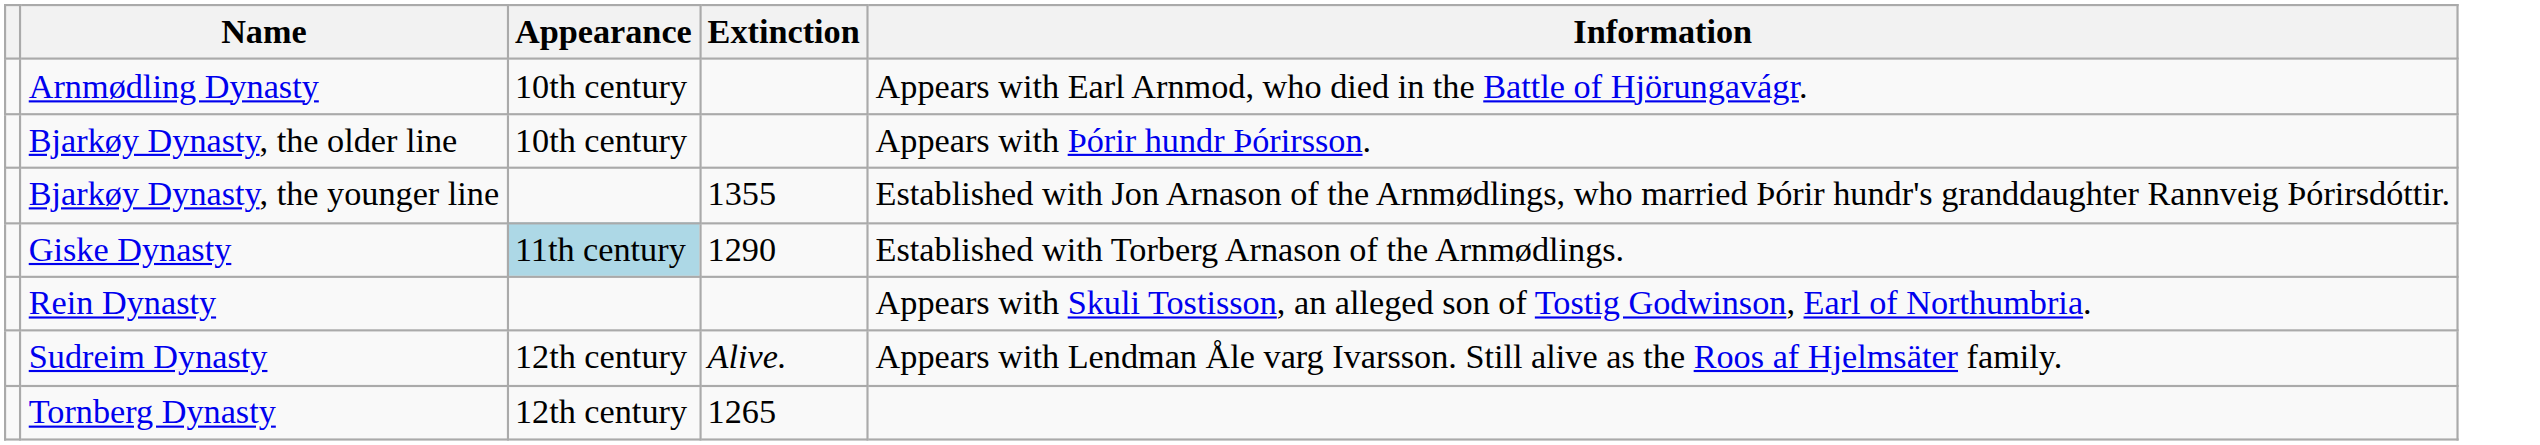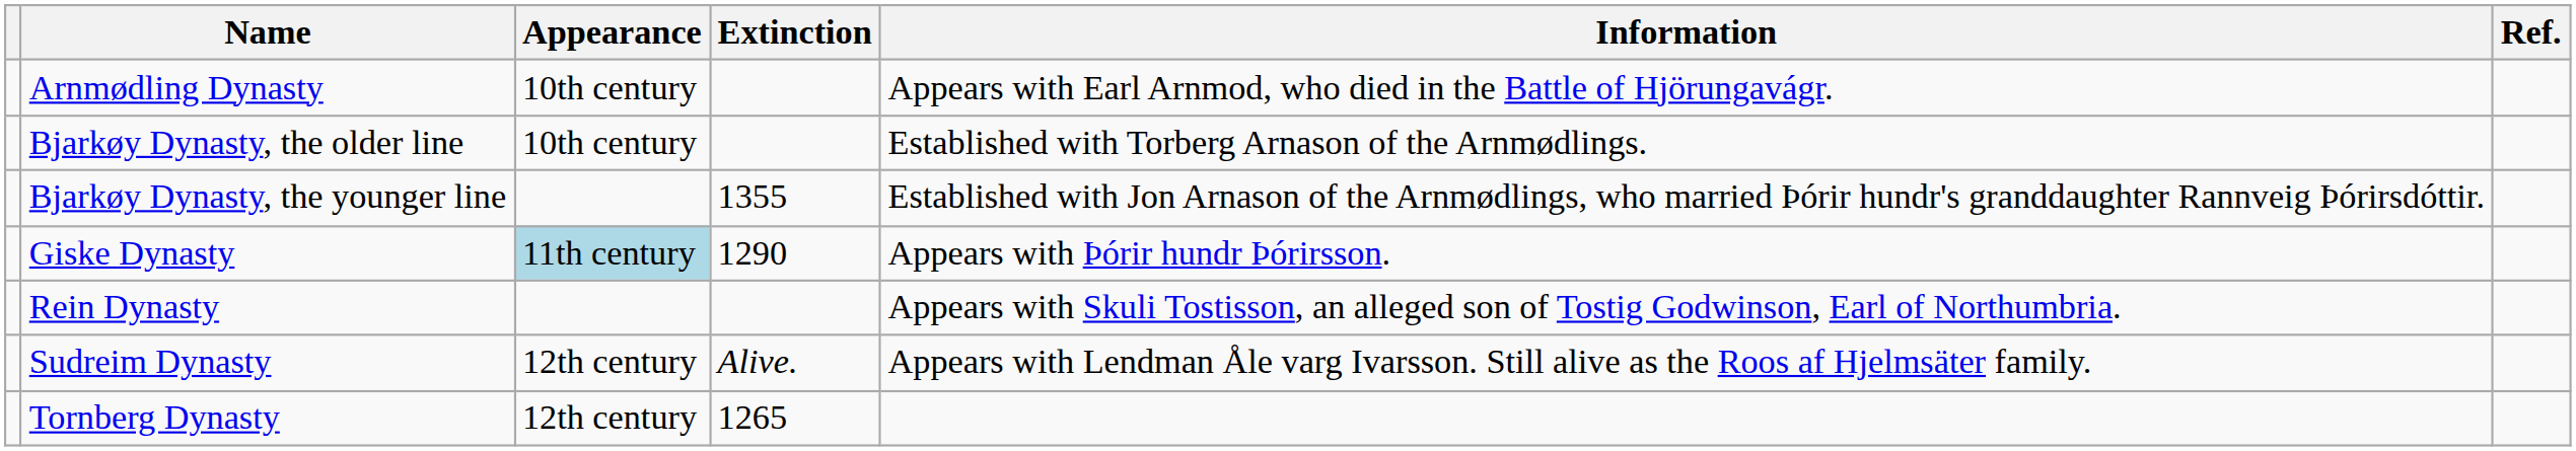+ column: Ref.
Bjarkøy Dynasty, the older line | Information: Appears with Þórir hundr Þórirsson. -> Established with Torberg Arnason of the Arnmødlings.
Giske Dynasty | Information: Established with Torberg Arnason of the Arnmødlings. -> Appears with Þórir hundr Þórirsson.
